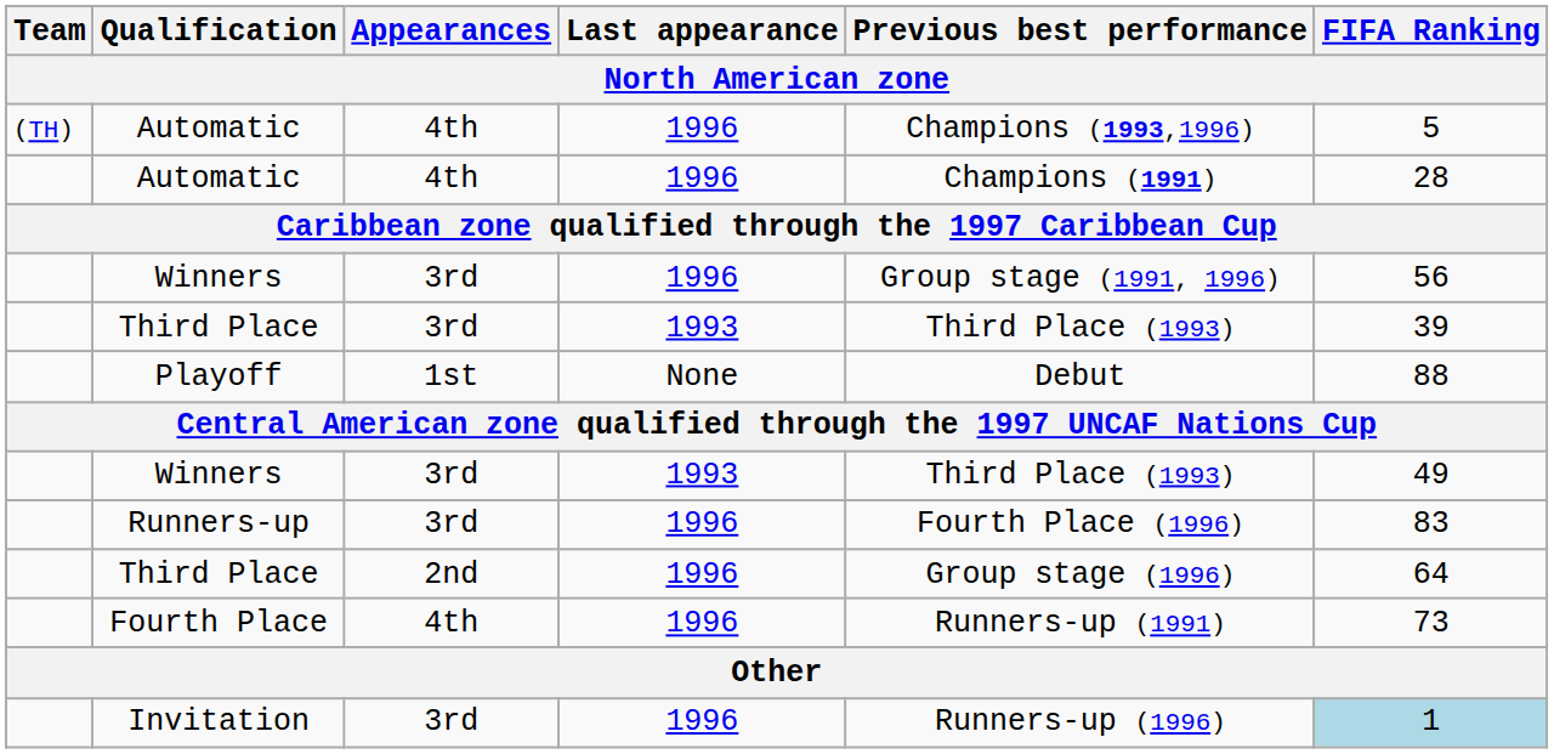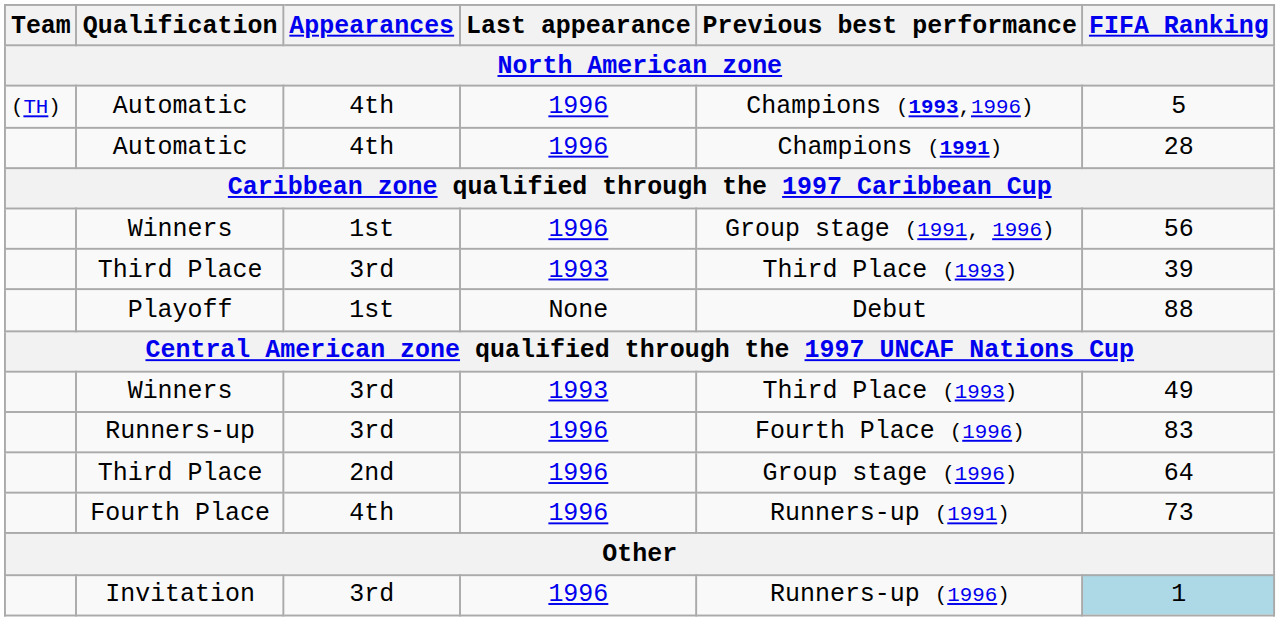Winners / 1996 | Appearances: 3rd -> 1st
